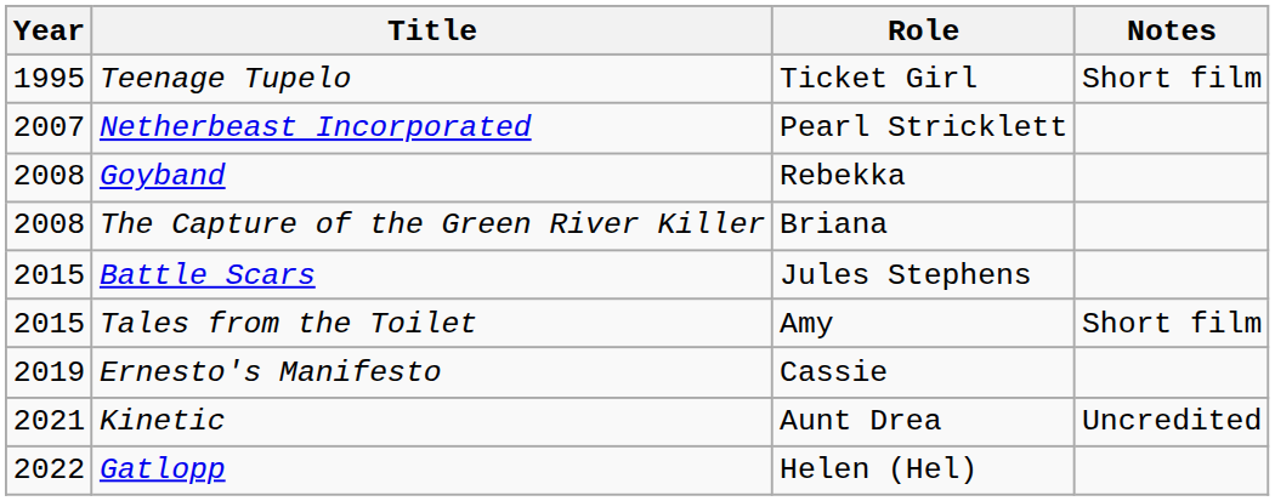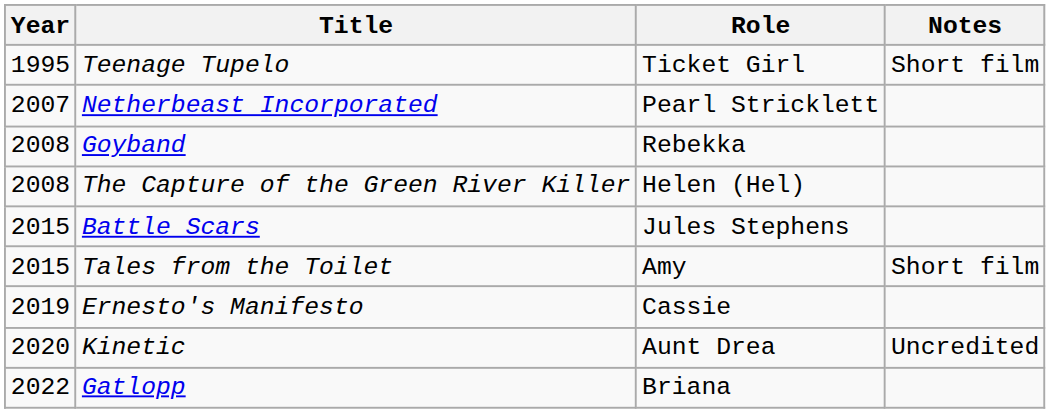The Capture of the Green River Killer | Role: Briana -> Helen (Hel)
Kinetic | Year: 2021 -> 2020
Gatlopp | Role: Helen (Hel) -> Briana
